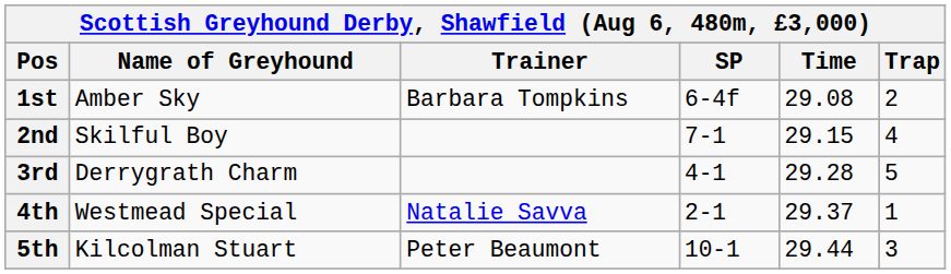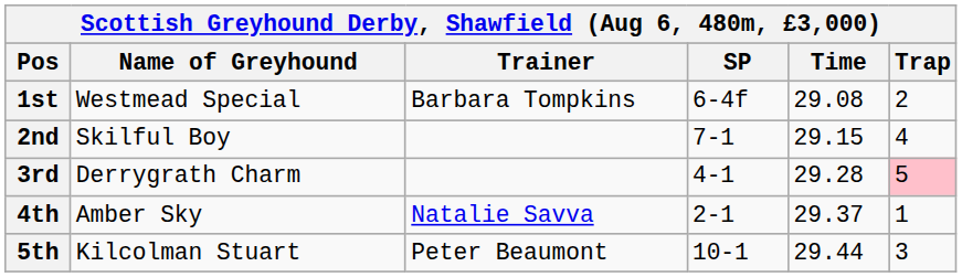1st | Name of Greyhound: Amber Sky -> Westmead Special
3rd | Trap: no background -> pink background
4th | Name of Greyhound: Westmead Special -> Amber Sky
